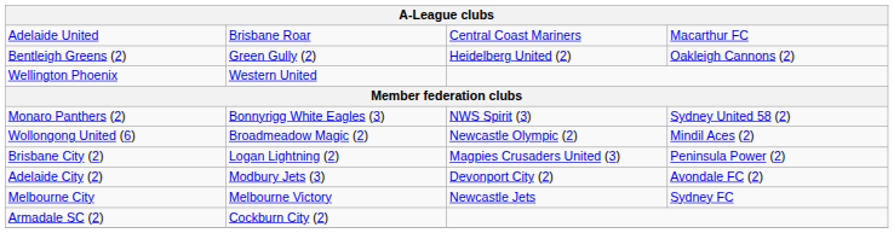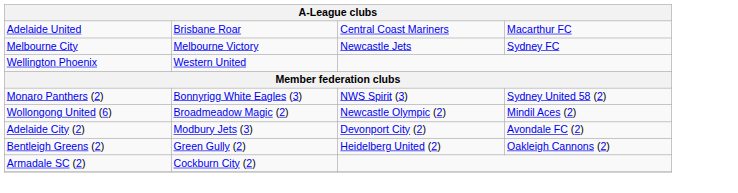rows swapped: Melbourne City <-> Bentleigh Greens (2)
- row: Brisbane City (2) | Logan Lightning (2) | Magpies Crusaders United (3) | Peninsula Power (2)
